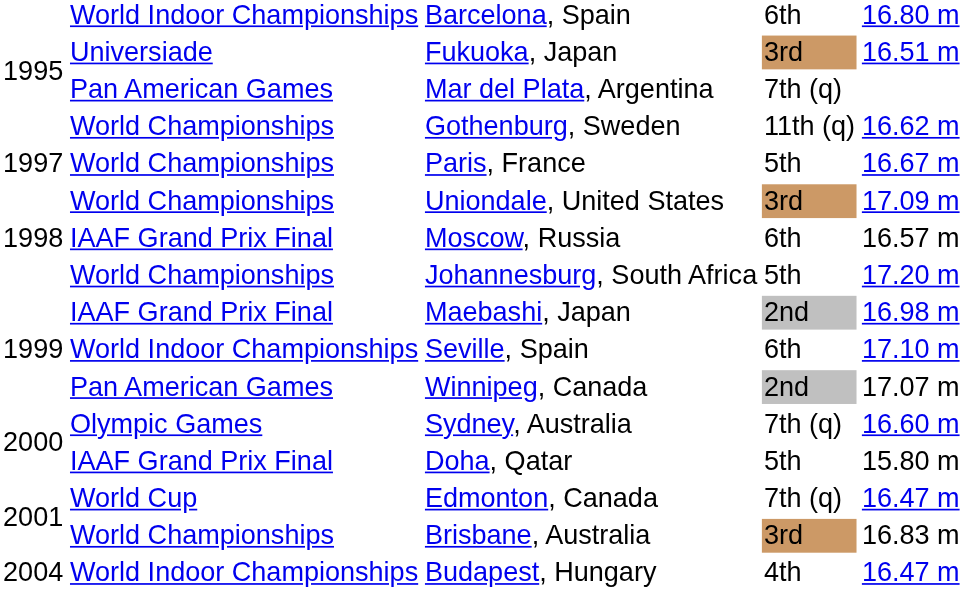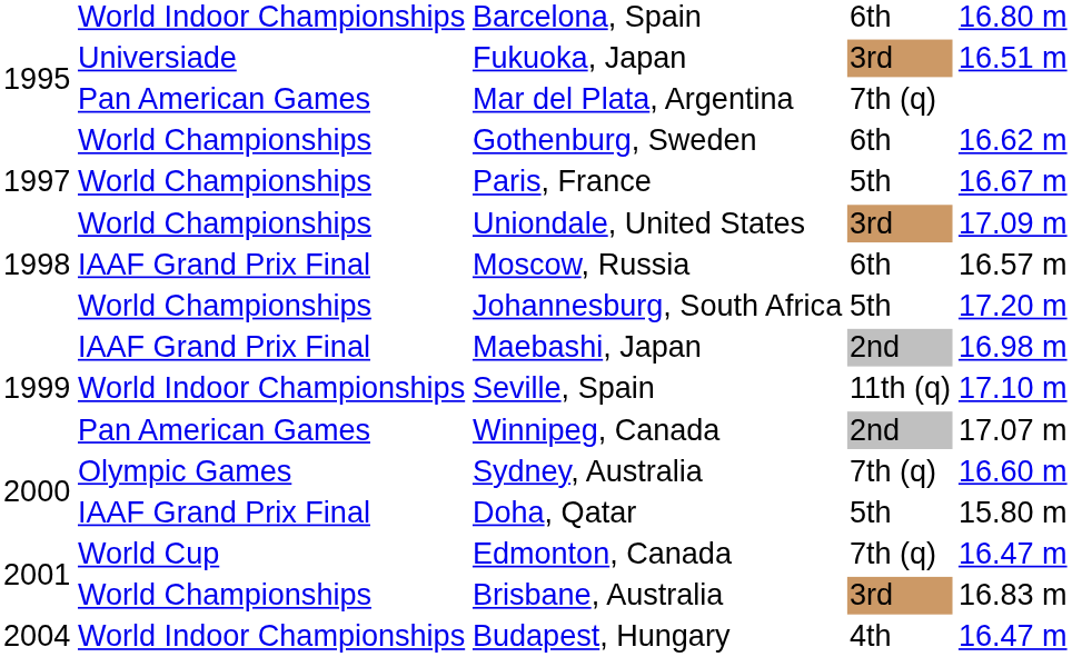Gothenburg, Sweden | column 4: 11th (q) -> 6th
Seville, Spain | column 4: 6th -> 11th (q)
